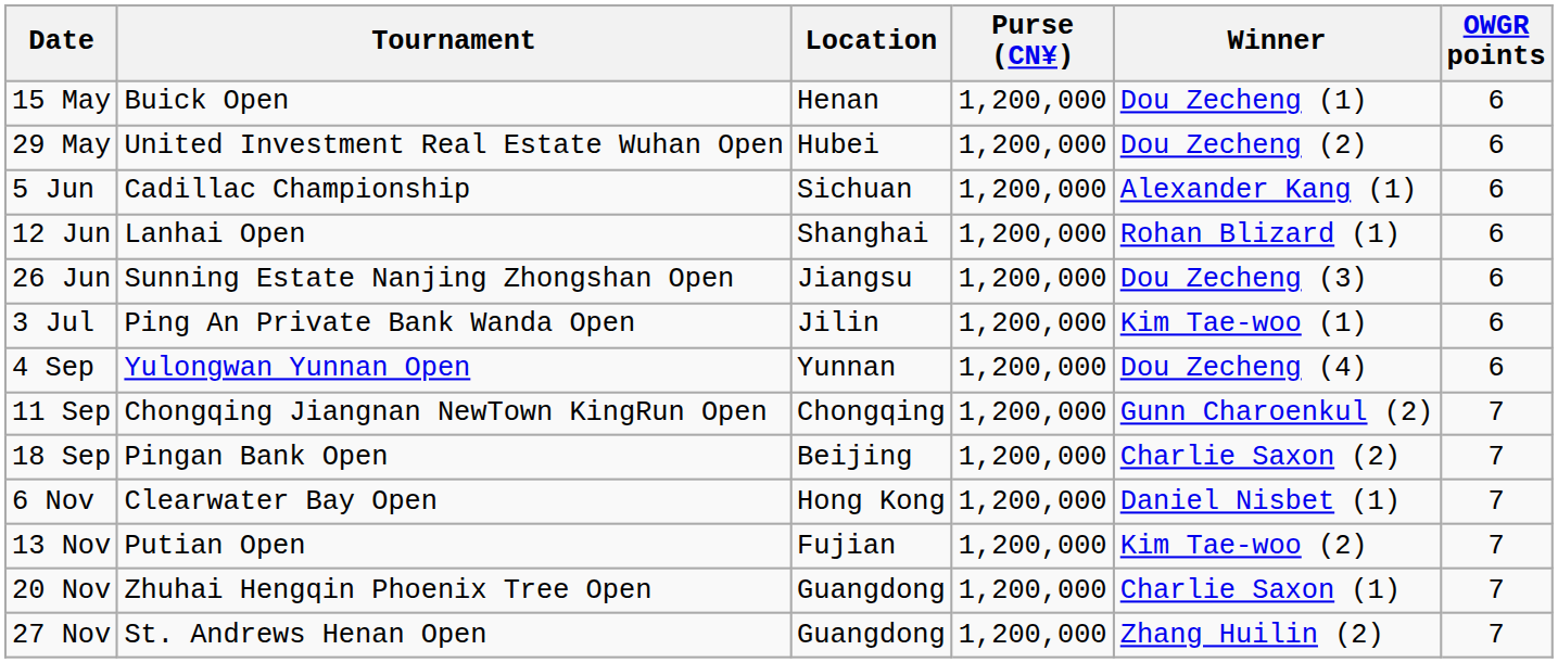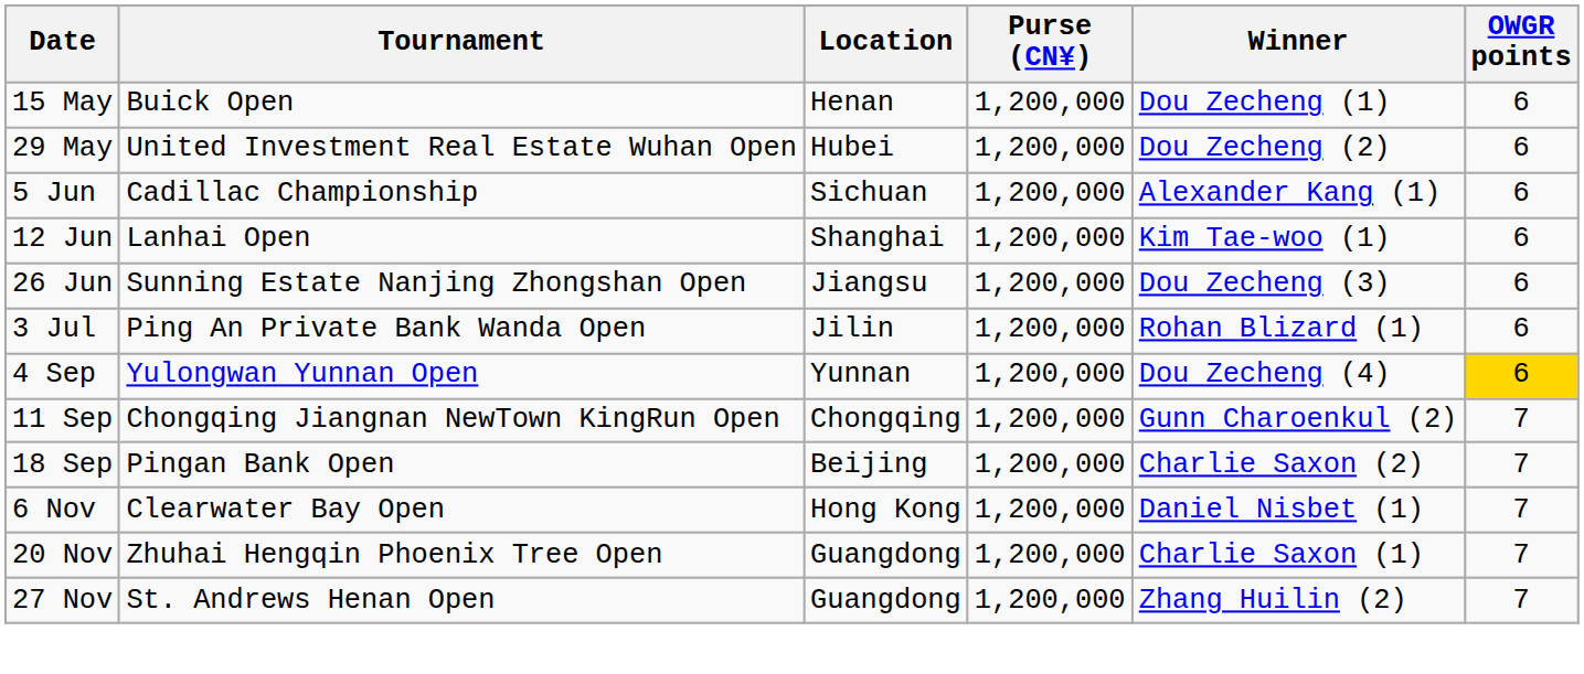12 Jun | Winner: Rohan Blizard (1) -> Kim Tae-woo (1)
3 Jul | Winner: Kim Tae-woo (1) -> Rohan Blizard (1)
4 Sep | OWGR points: no background -> gold background
- row: 13 Nov | Putian Open | Fujian | 1,200,000 | Kim Tae-woo (2) | 7
